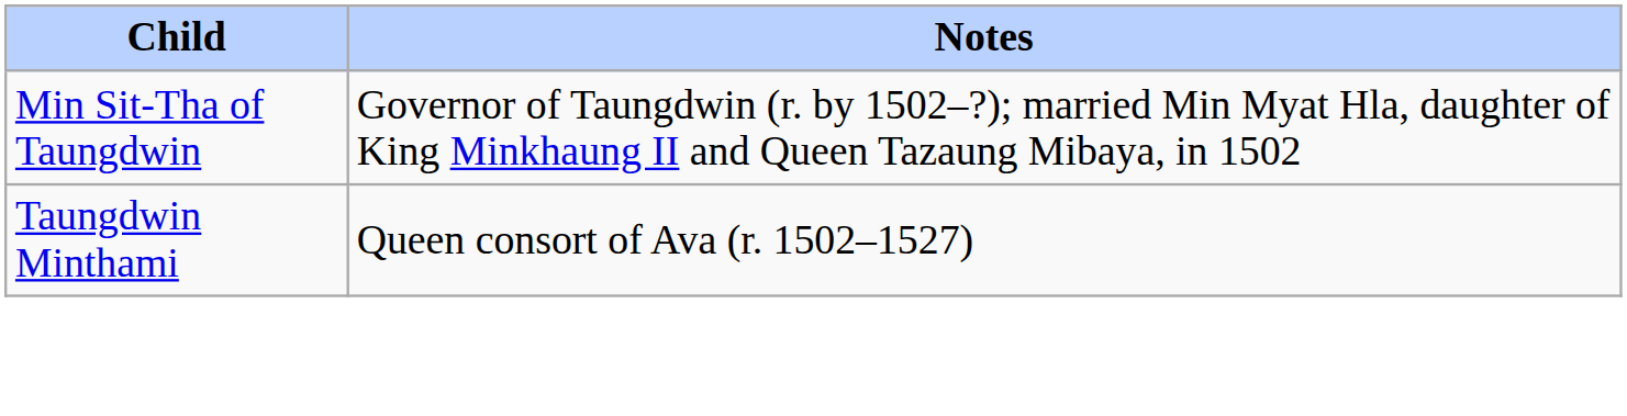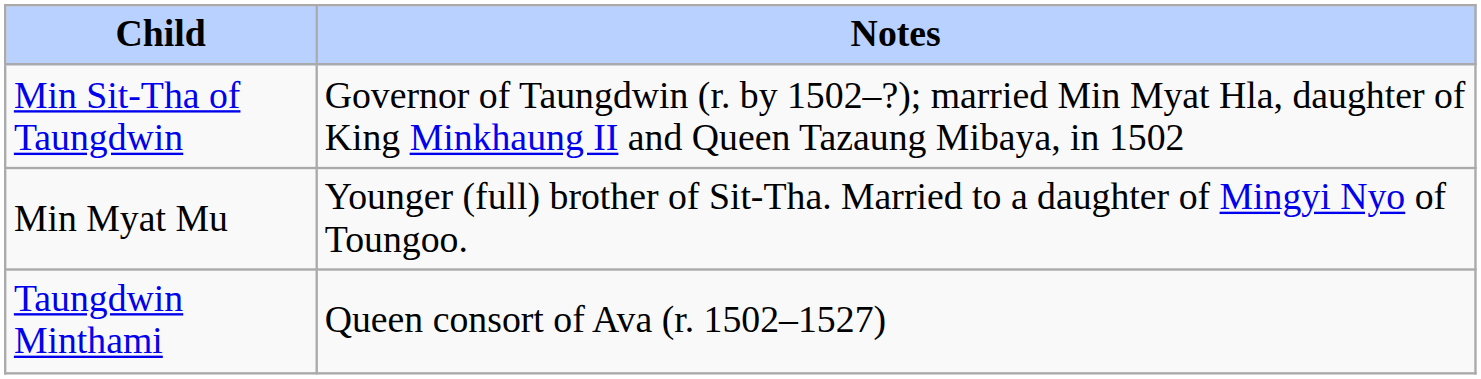+ row: Min Myat Mu | Younger (full) brother of Sit-Tha. Married to a daughter of Mingyi Nyo of Toungoo.
